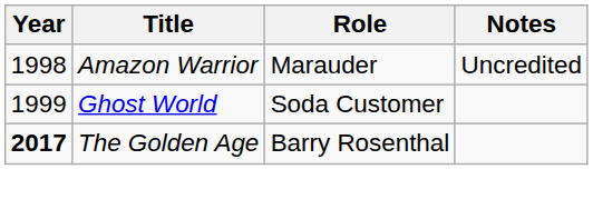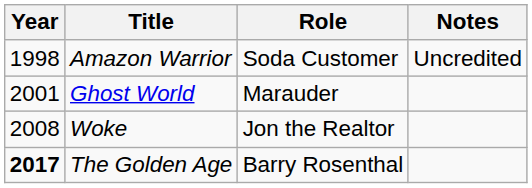Amazon Warrior | Role: Marauder -> Soda Customer
Ghost World | Year: 1999 -> 2001
Ghost World | Role: Soda Customer -> Marauder
+ row: 2008 | Woke | Jon the Realtor
